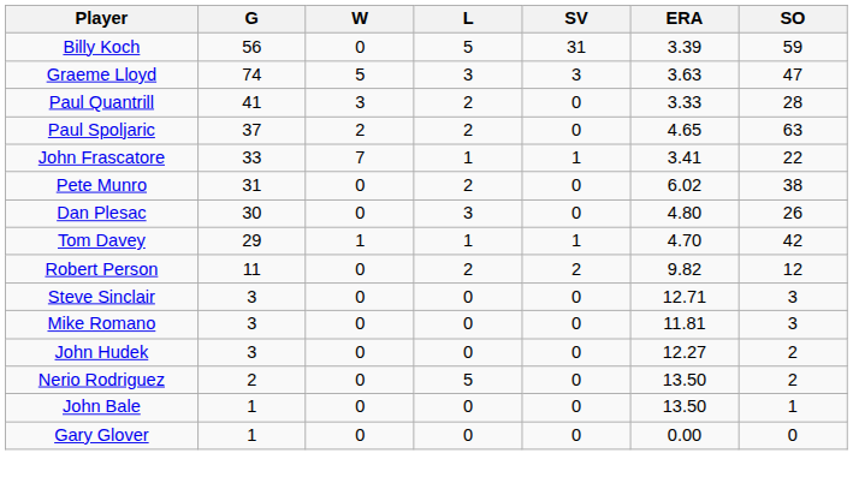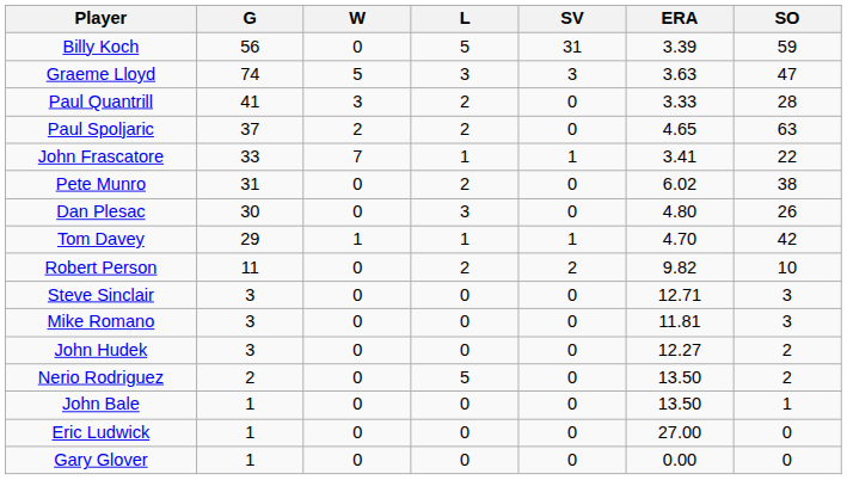Robert Person | SO: 12 -> 10
+ row: Eric Ludwick | 1 | 0 | 0 | 0 | 27.00 | 0
